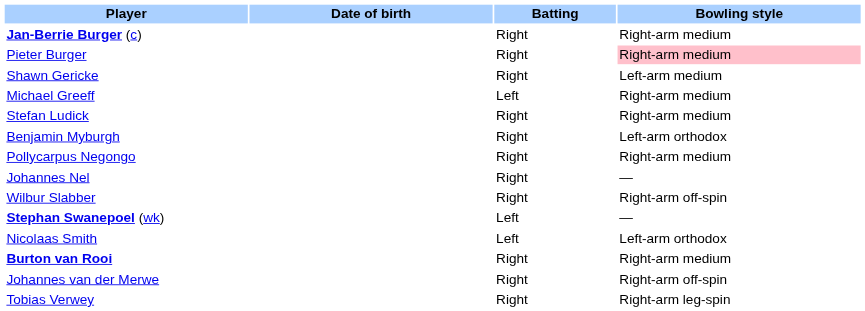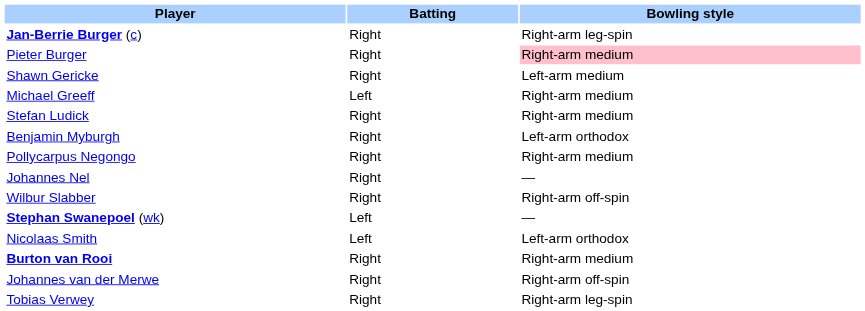- column: Date of birth
Jan-Berrie Burger (c) | Bowling style: Right-arm medium -> Right-arm leg-spin
